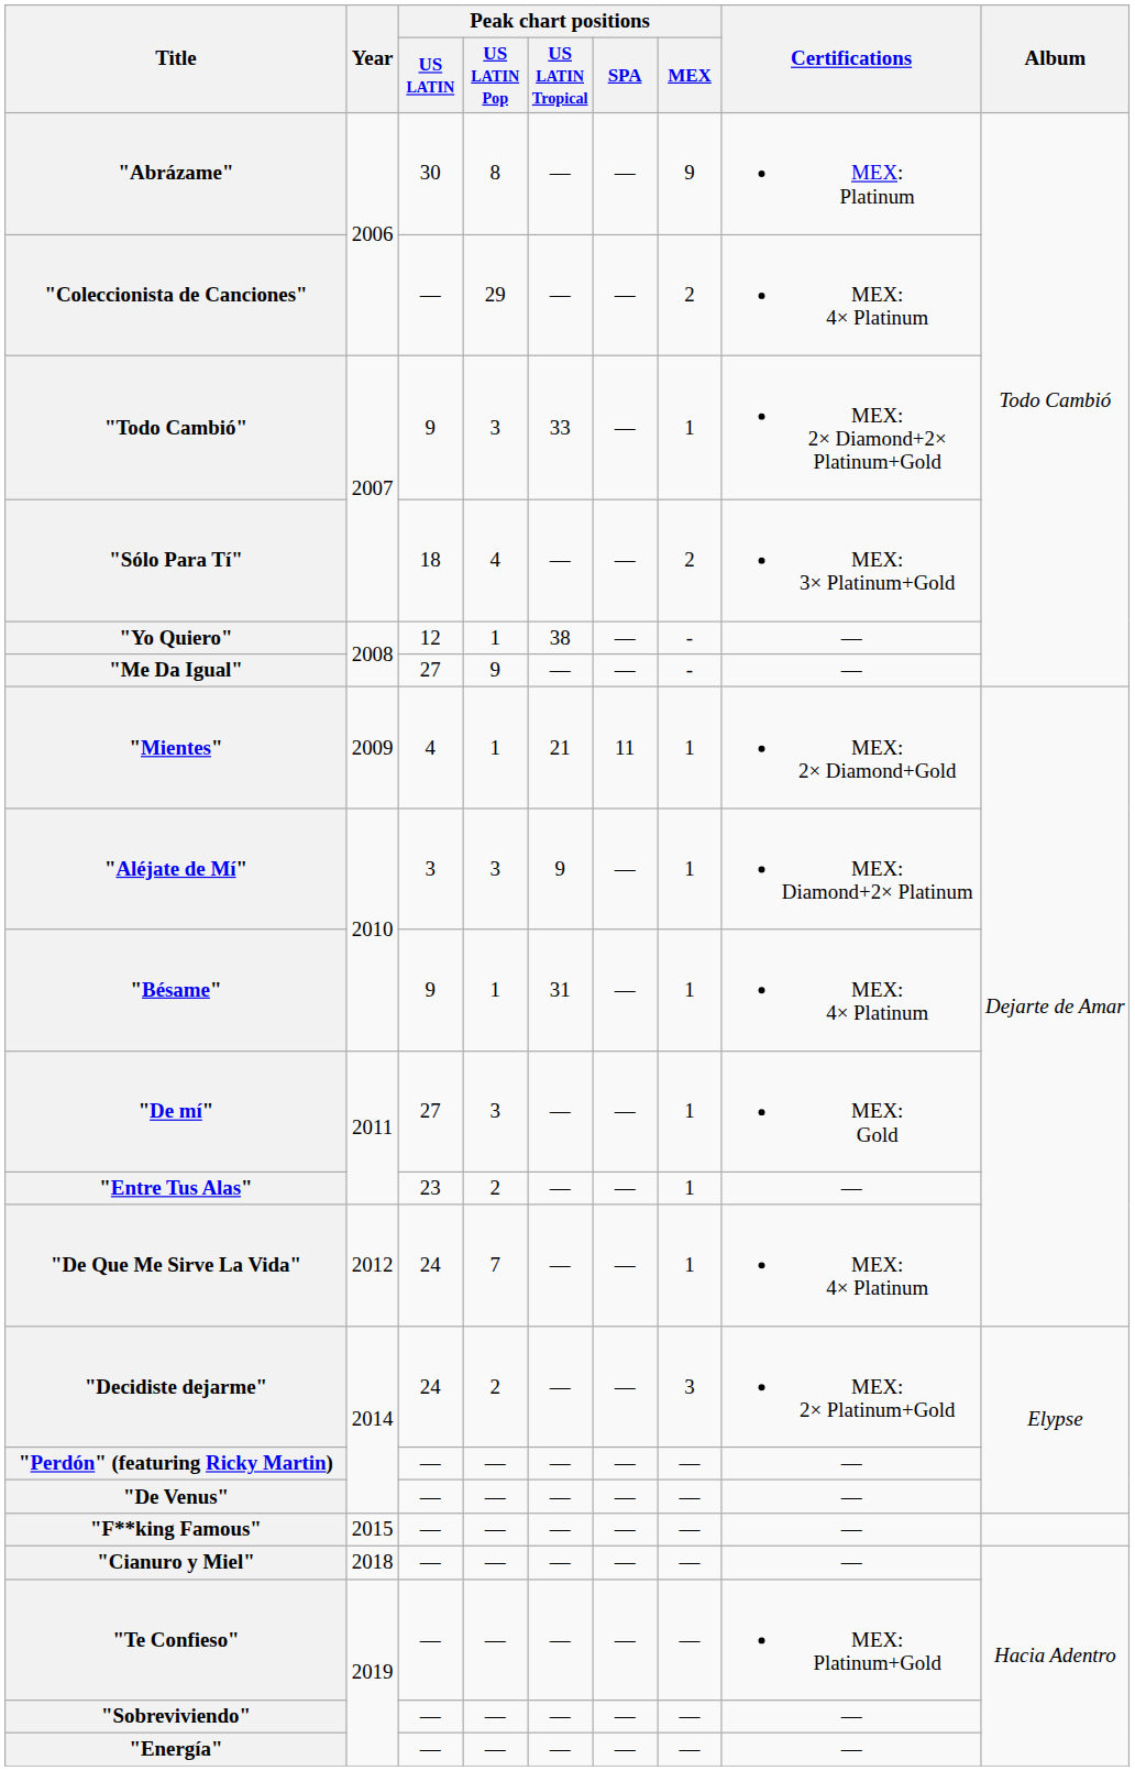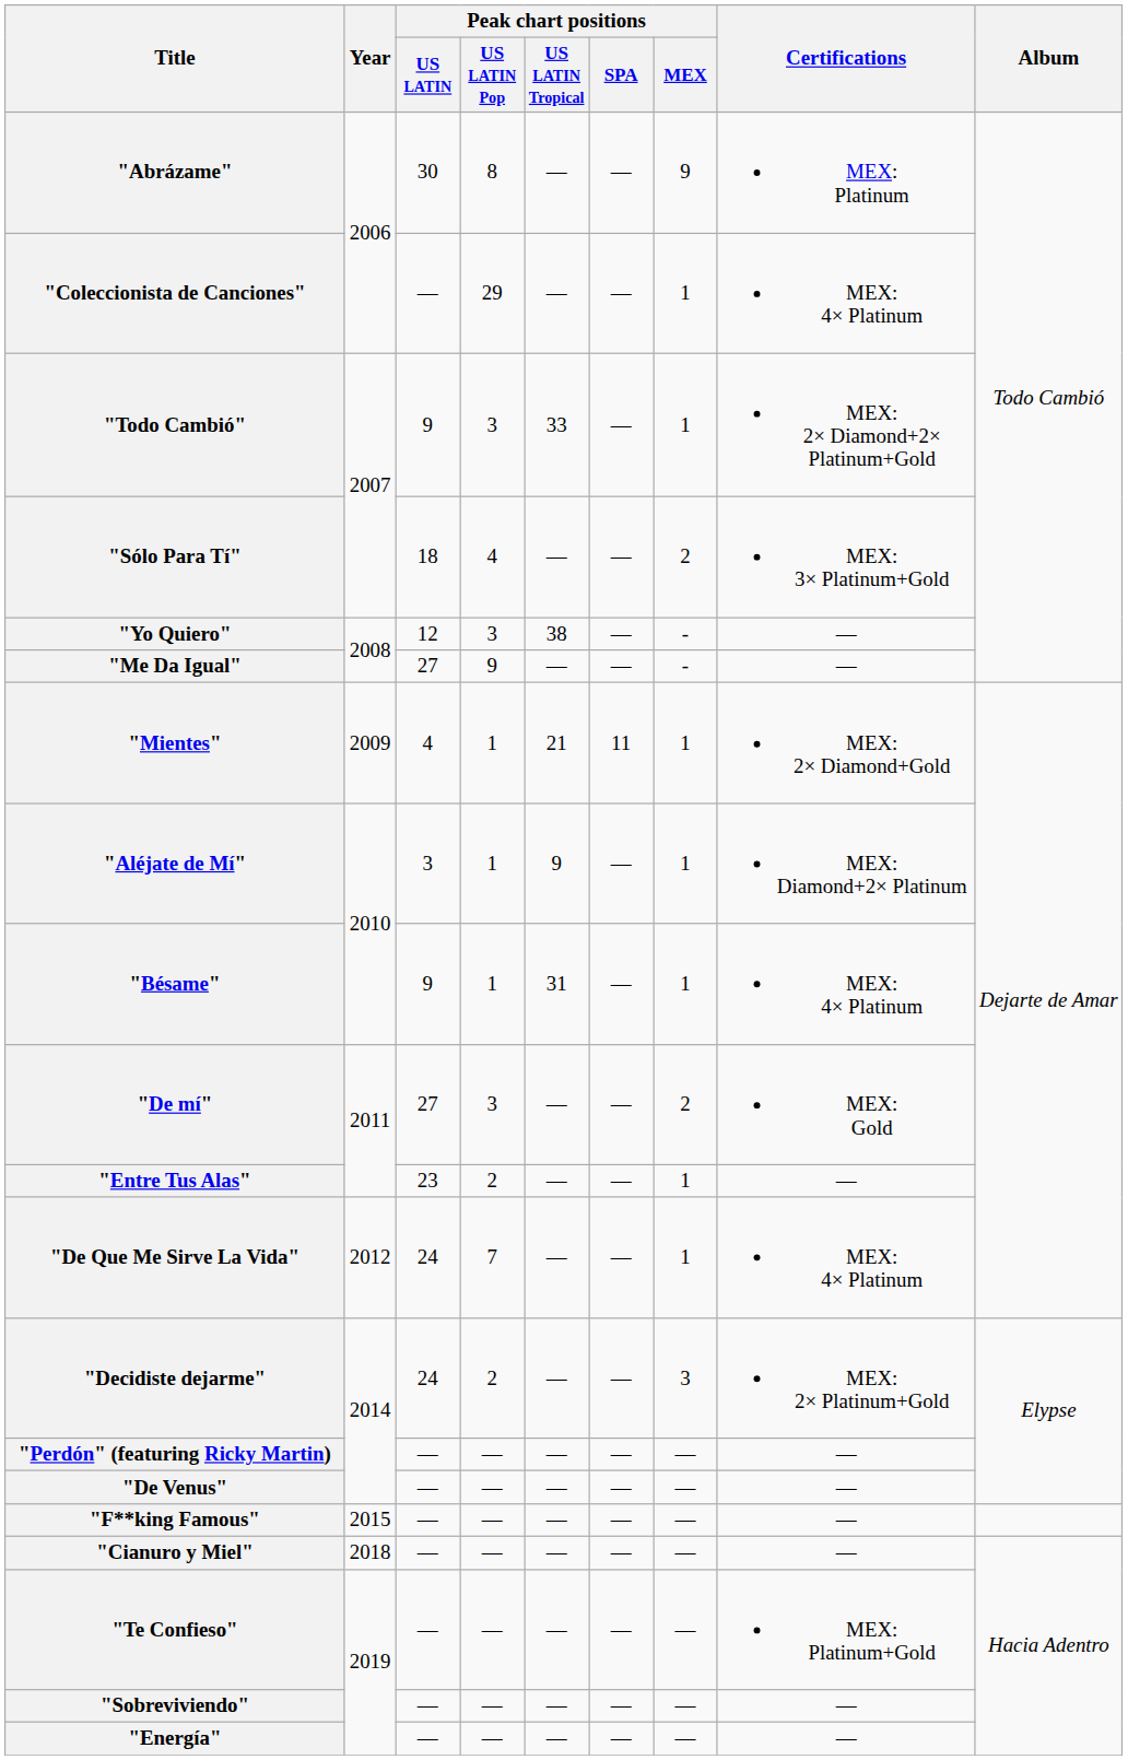"Coleccionista de Canciones" | Peak chart positions / MEX: 2 -> 1
"Yo Quiero" | Peak chart positions / US LATIN Pop: 1 -> 3
"Aléjate de Mí" | Peak chart positions / US LATIN Pop: 3 -> 1
"De mí" | Peak chart positions / MEX: 1 -> 2
